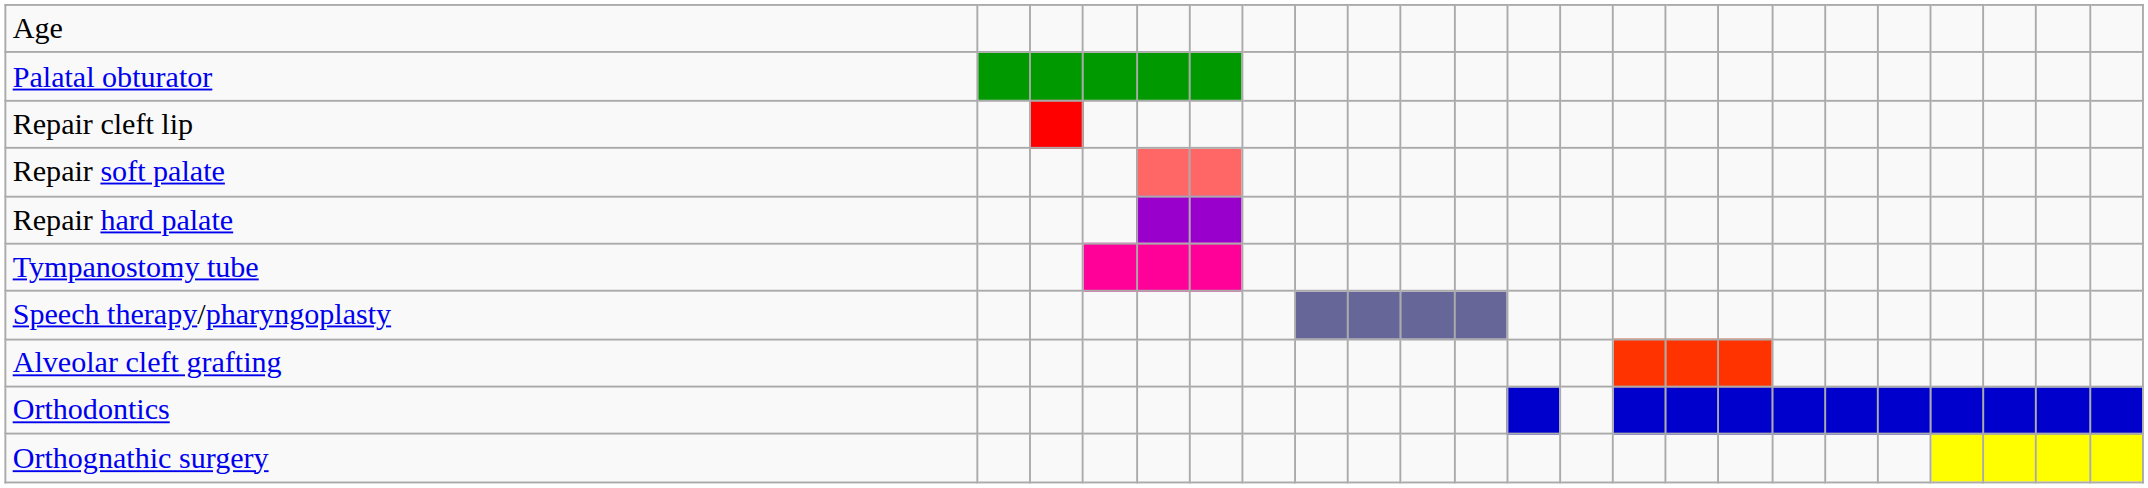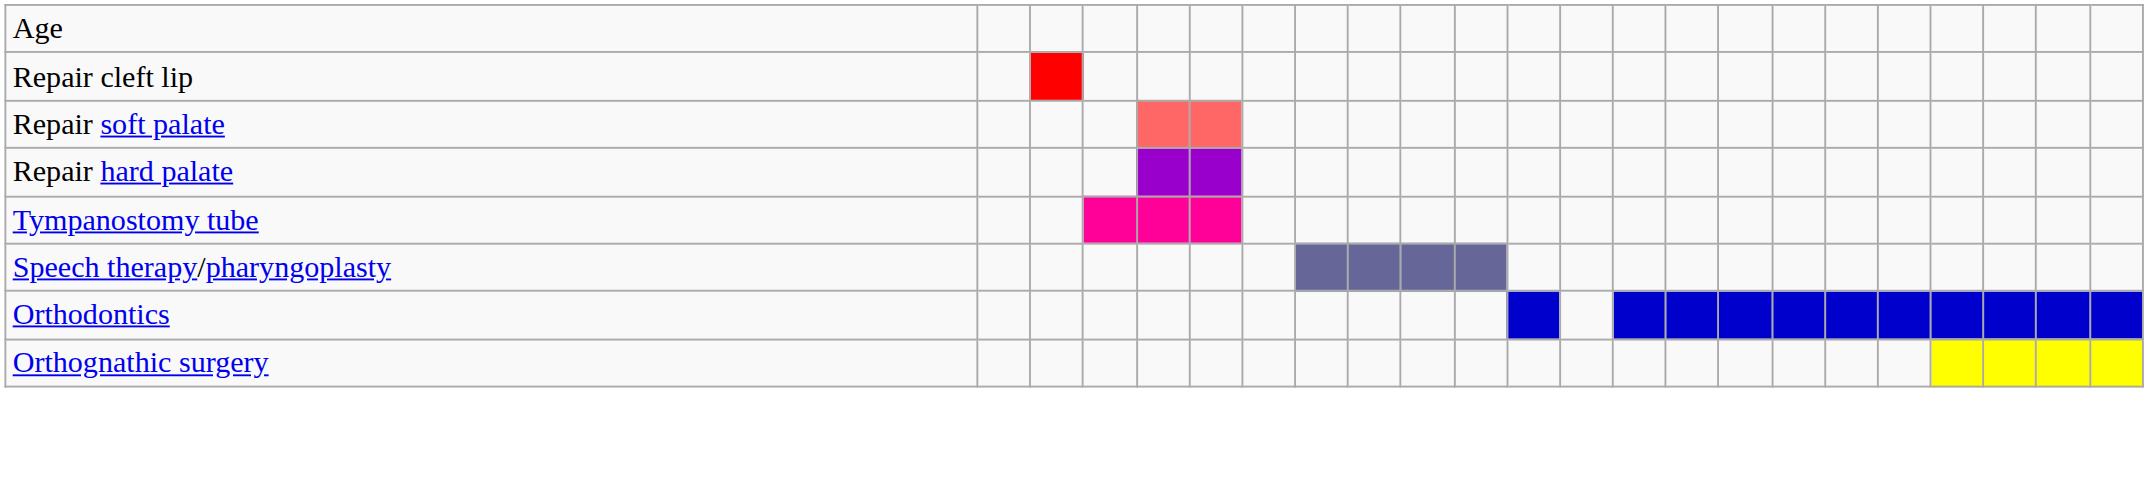- row: Palatal obturator
- row: Alveolar cleft grafting
